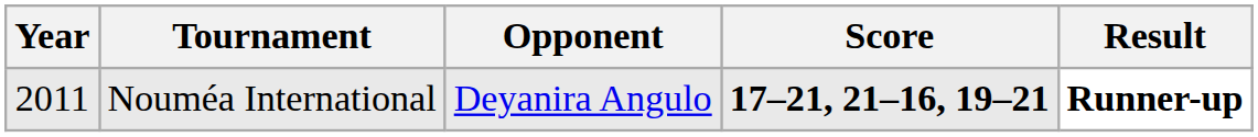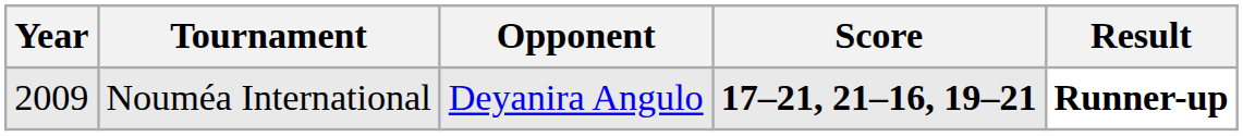Nouméa International | Year: 2011 -> 2009
